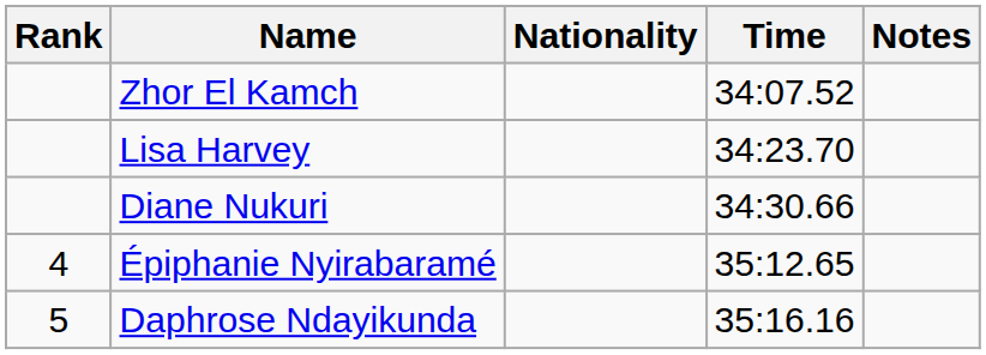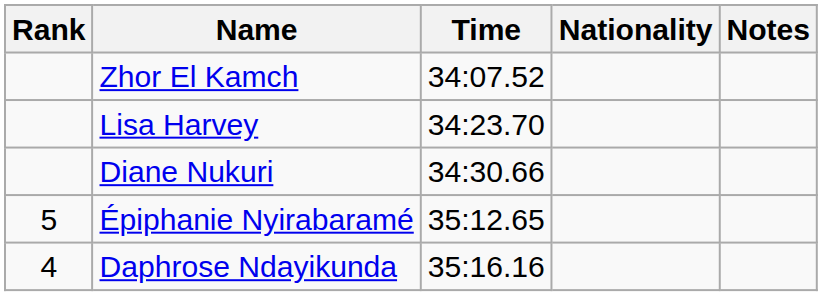columns swapped: Nationality <-> Time
Épiphanie Nyirabaramé | Rank: 4 -> 5
Daphrose Ndayikunda | Rank: 5 -> 4
